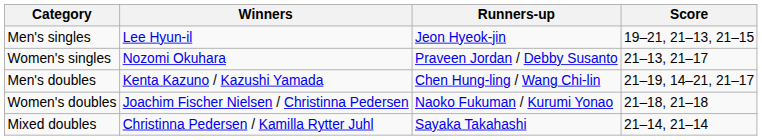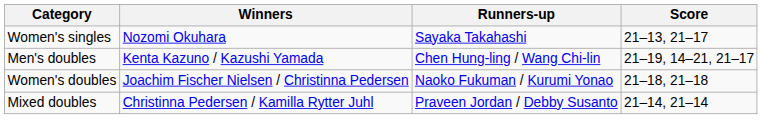- row: Men's singles | Lee Hyun-il | Jeon Hyeok-jin | 19–21, 21–13, 21–15
Women's singles | Runners-up: Praveen Jordan / Debby Susanto -> Sayaka Takahashi
Mixed doubles | Runners-up: Sayaka Takahashi -> Praveen Jordan / Debby Susanto
